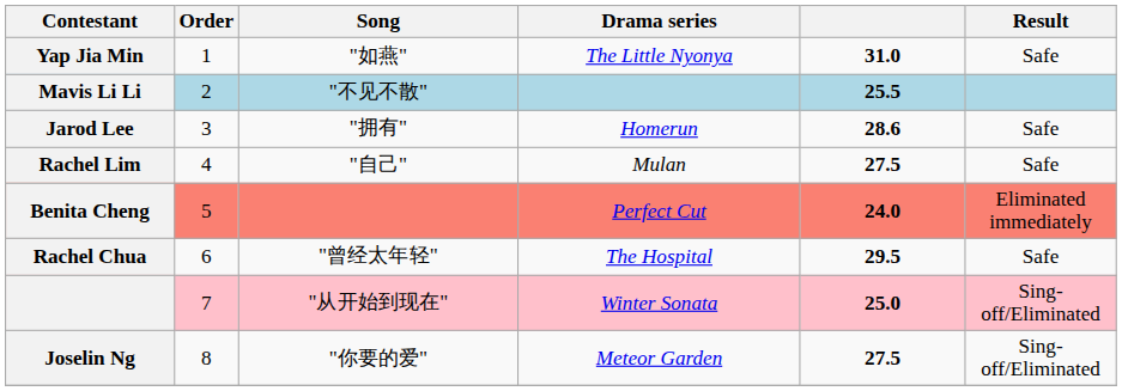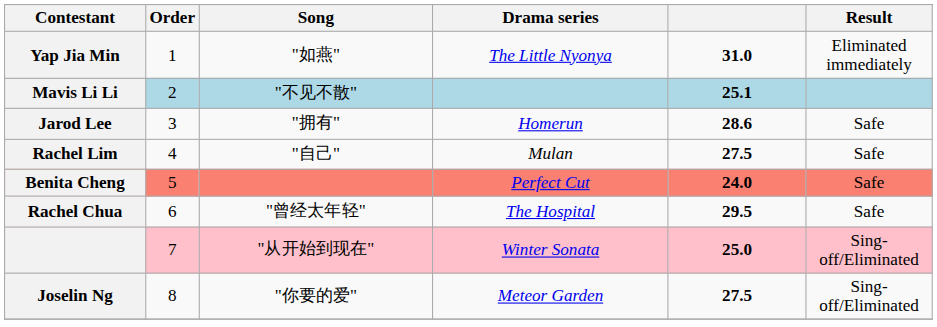Yap Jia Min | Result: Safe -> Eliminated immediately
Mavis Li Li | column 5: 25.5 -> 25.1
Benita Cheng | Result: Eliminated immediately -> Safe
